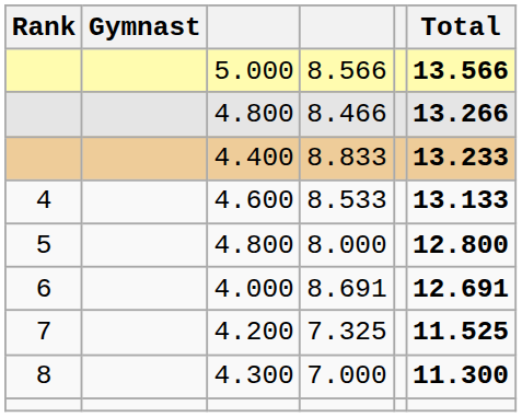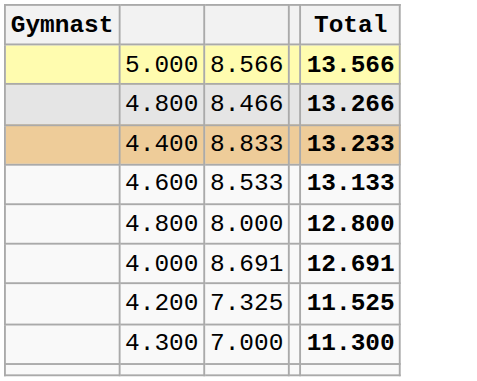- column: Rank | 4 | 5 | 6 | 7 | 8
